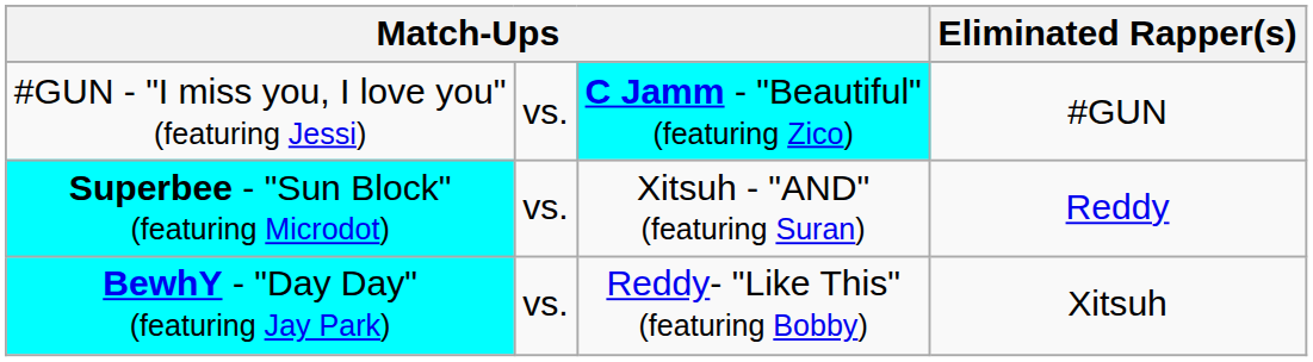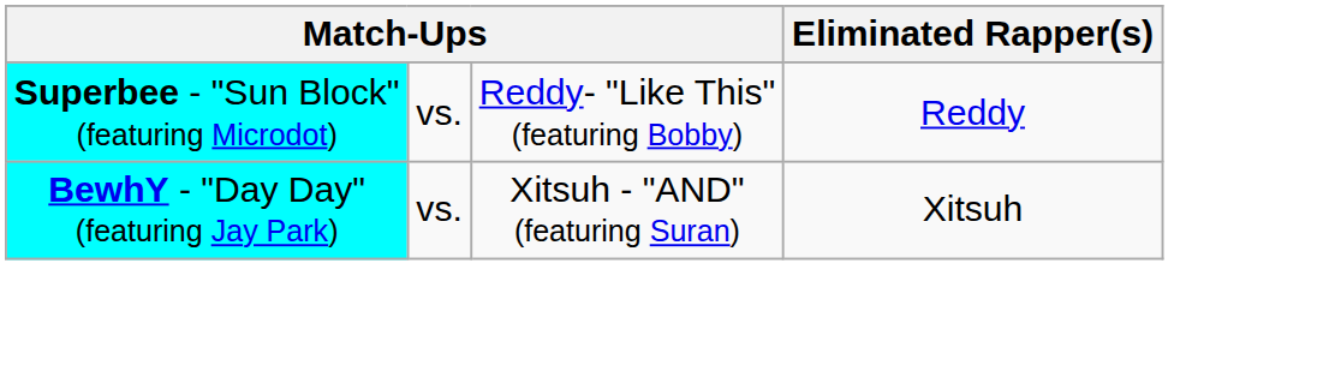- row: #GUN - "I miss you, I love you" (featuring Jessi) | vs. | C Jamm - "Beautiful" (featuring Zico) | #GUN
Superbee - "Sun Block" (featuring Microdot) | column 3: Xitsuh - "AND" (featuring Suran) -> Reddy- "Like This" (featuring Bobby)
BewhY - "Day Day" (featuring Jay Park) | column 3: Reddy- "Like This" (featuring Bobby) -> Xitsuh - "AND" (featuring Suran)
